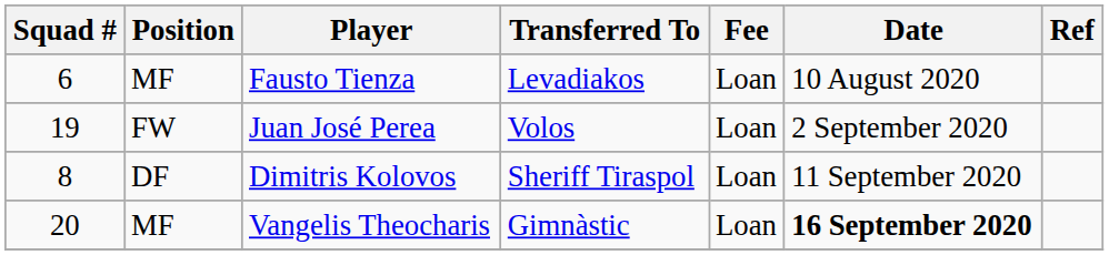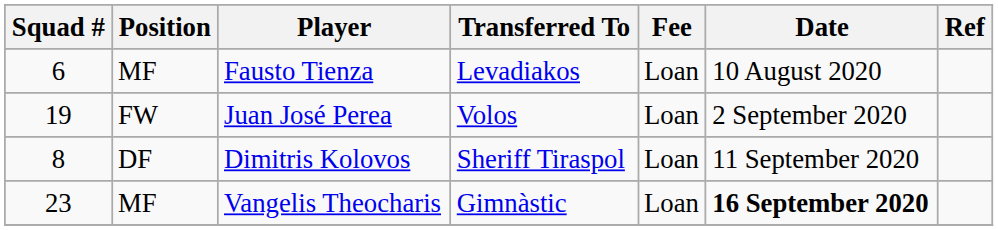Vangelis Theocharis | Squad #: 20 -> 23
